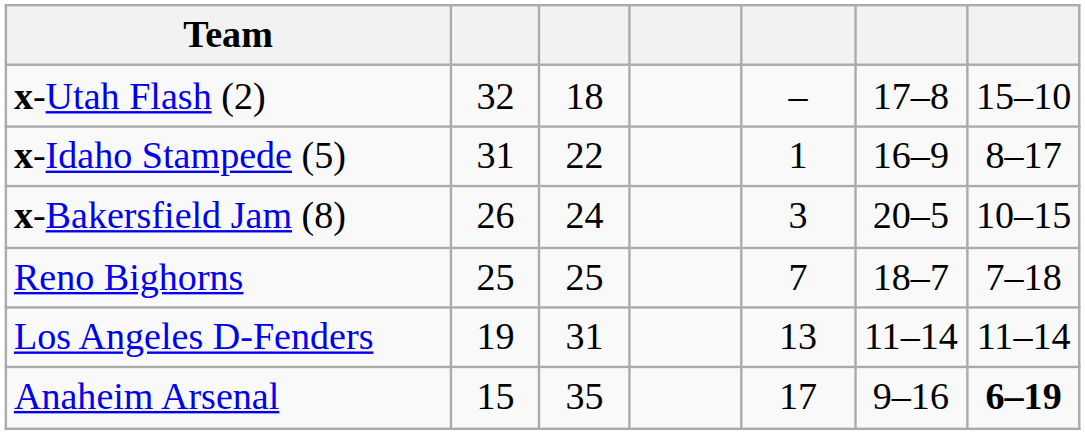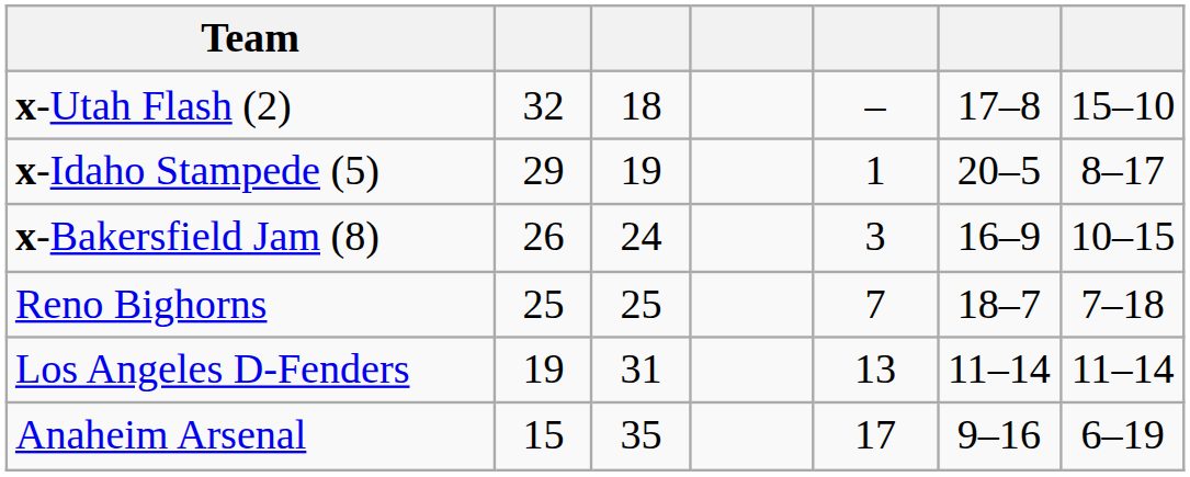x-Idaho Stampede (5) | column 2: 31 -> 29
x-Idaho Stampede (5) | column 3: 22 -> 19
x-Idaho Stampede (5) | column 6: 16–9 -> 20–5
x-Bakersfield Jam (8) | column 6: 20–5 -> 16–9
Anaheim Arsenal | column 7: bold -> normal
